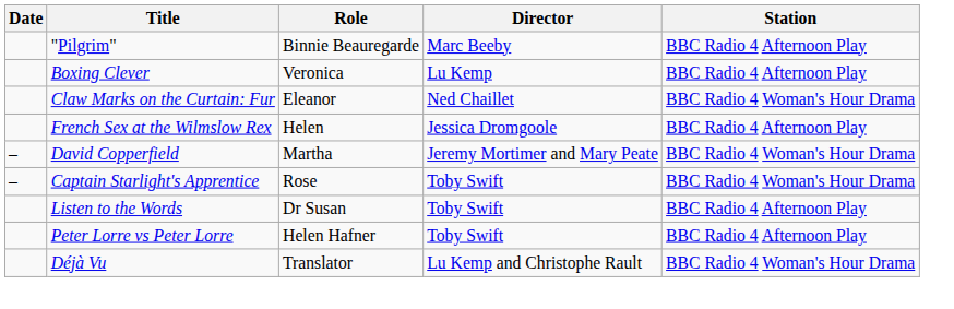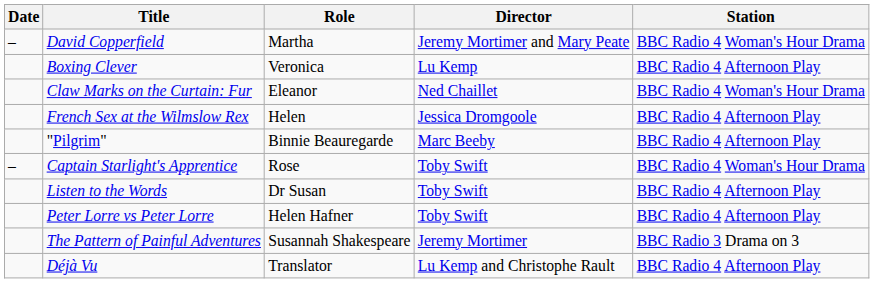rows swapped: "Pilgrim" <-> David Copperfield
+ row: The Pattern of Painful Adventures | Susannah Shakespeare | Jeremy Mortimer | BBC Radio 3 Drama on 3
Déjà Vu | Station: BBC Radio 4 Woman's Hour Drama -> BBC Radio 4 Afternoon Play
